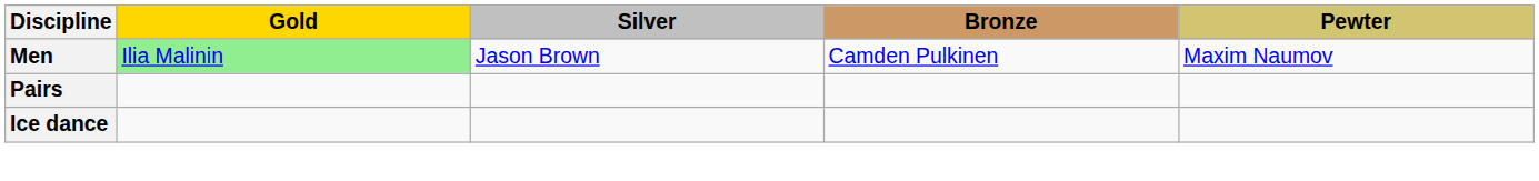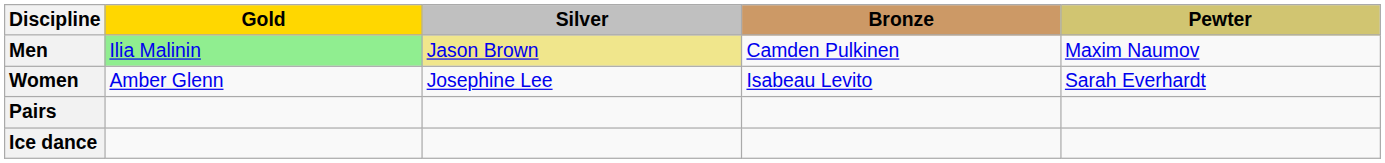Men | Silver: no background -> khaki background
+ row: Women | Amber Glenn | Josephine Lee | Isabeau Levito | Sarah Everhardt
